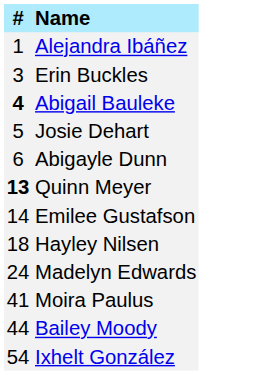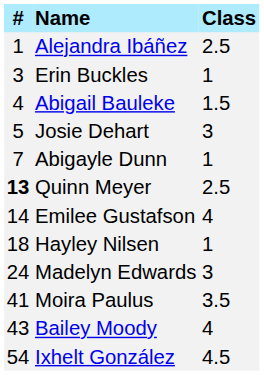+ column: Class | 2.5 | 1 | 1.5 | 3 | 1 | 2.5 | 4 | 1 | 3 | 3.5 | 4 | 4.5
Abigail Bauleke | #: bold -> normal
Abigayle Dunn | #: 6 -> 7
Bailey Moody | #: 44 -> 43
